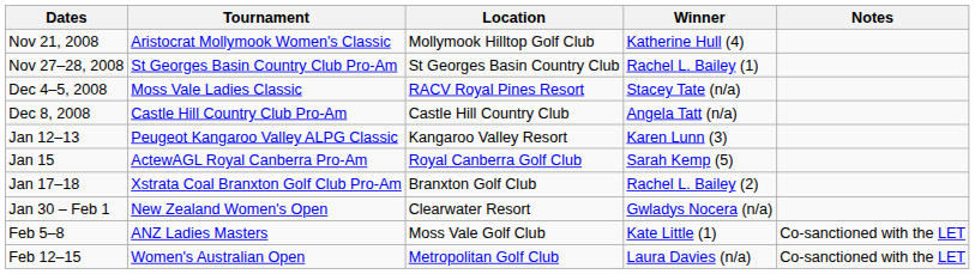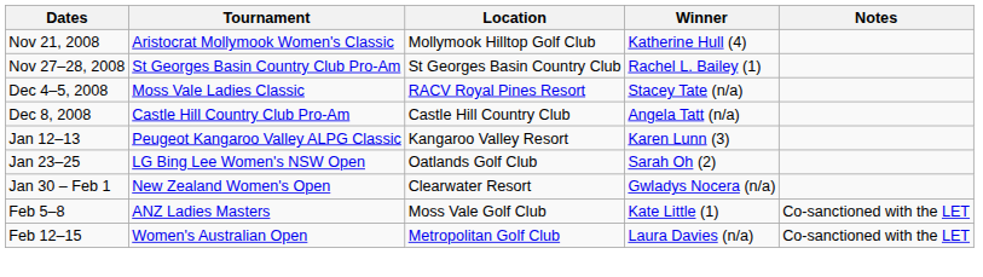- row: Jan 15 | ActewAGL Royal Canberra Pro-Am | Royal Canberra Golf Club | Sarah Kemp (5)
- row: Jan 17–18 | Xstrata Coal Branxton Golf Club Pro-Am | Branxton Golf Club | Rachel L. Bailey (2)
+ row: Jan 23–25 | LG Bing Lee Women's NSW Open | Oatlands Golf Club | Sarah Oh (2)
